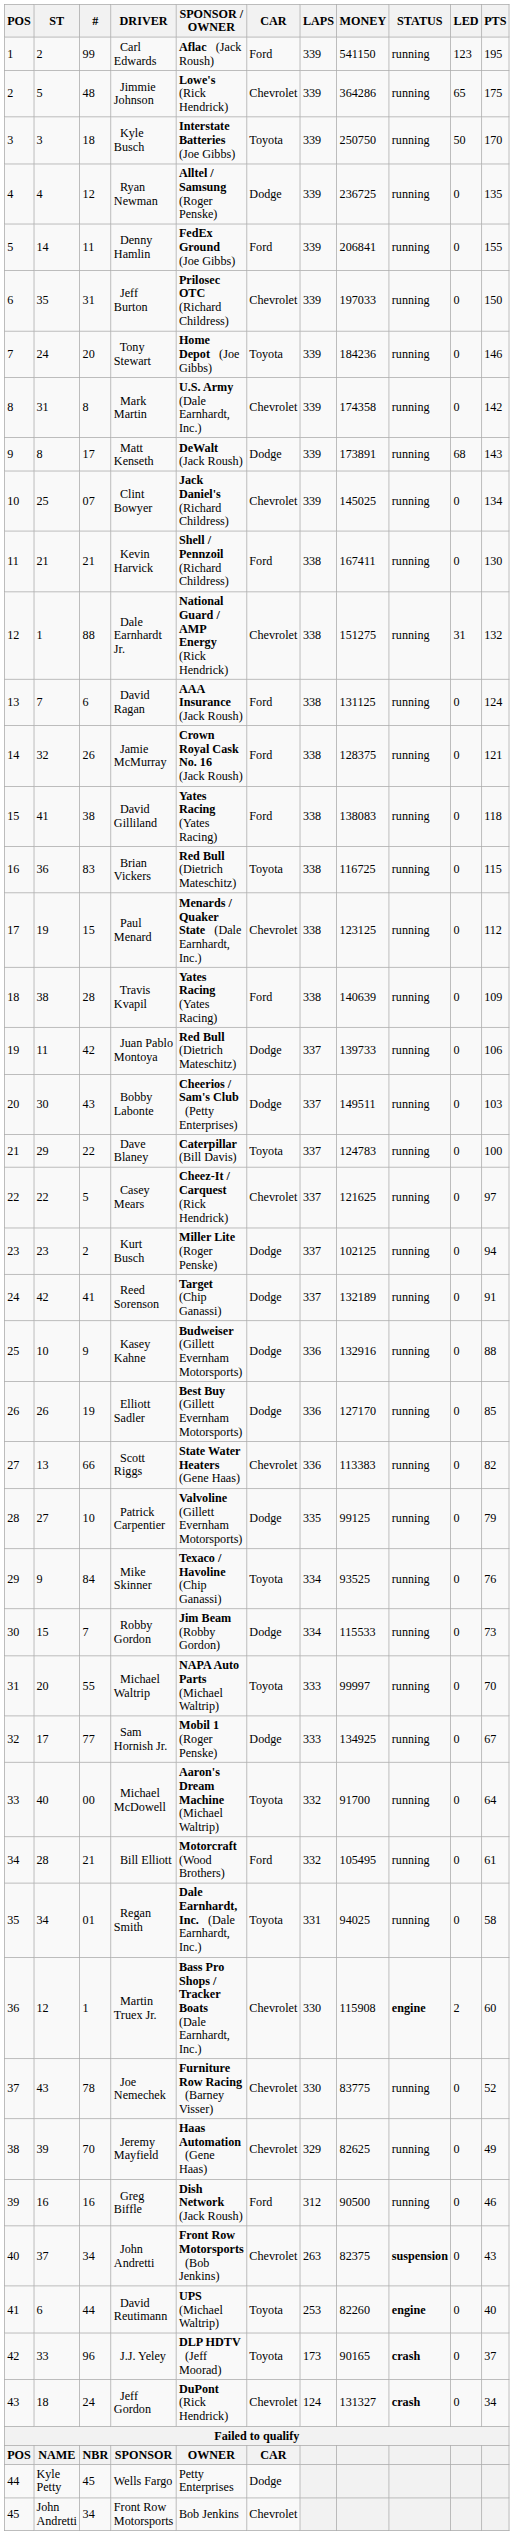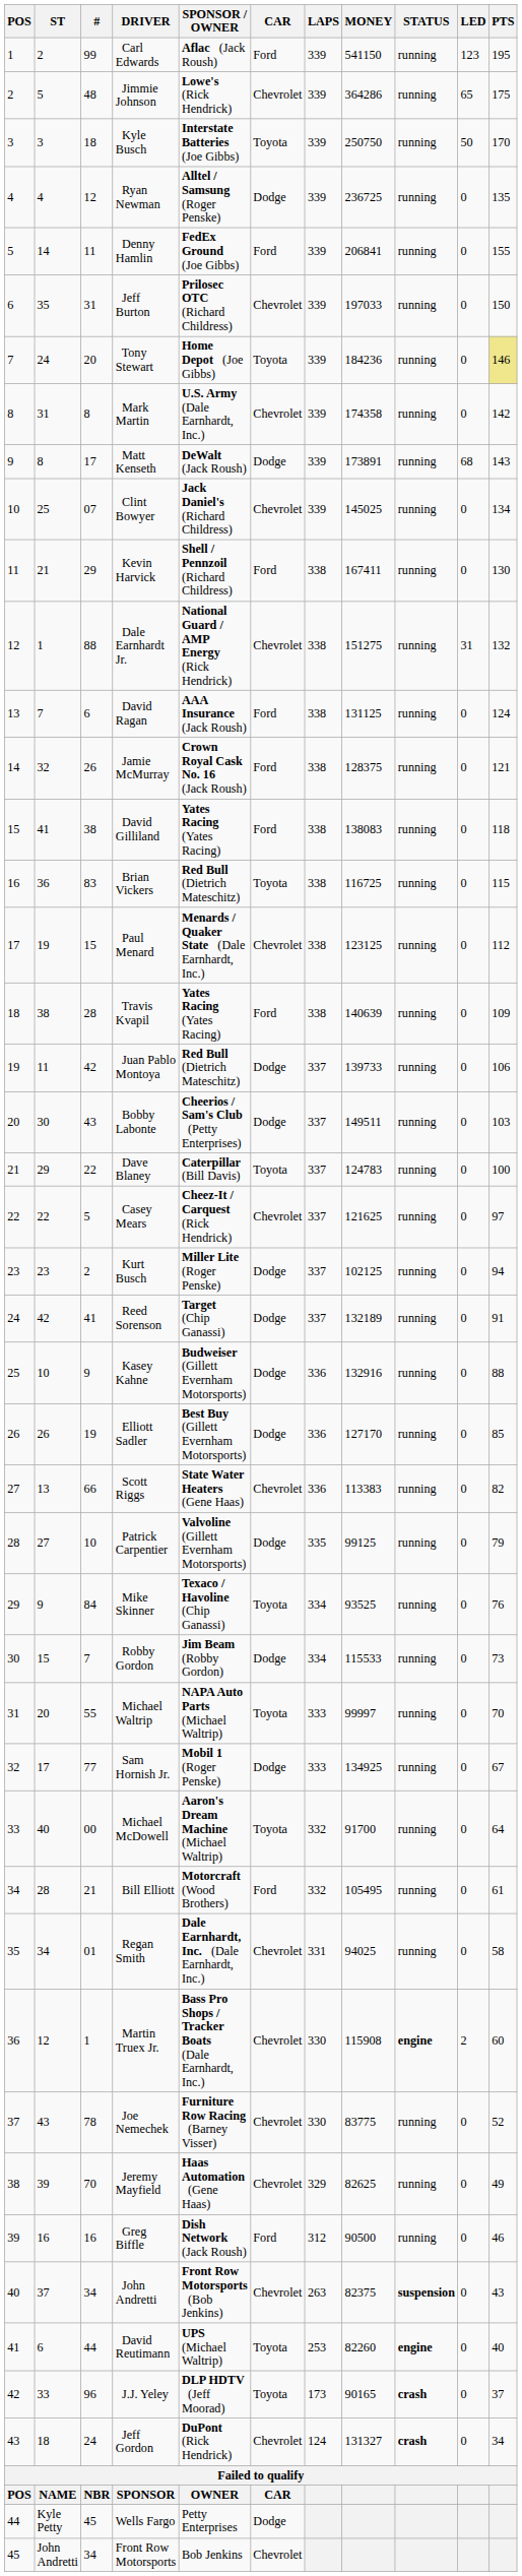Tony Stewart | PTS: no background -> khaki background
Kevin Harvick | #: 21 -> 29
Regan Smith | CAR: Toyota -> Chevrolet
